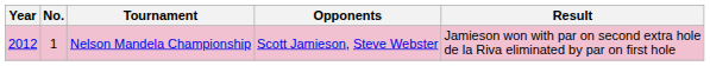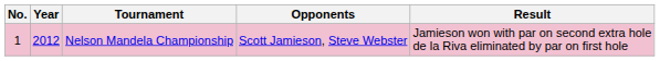columns swapped: No. <-> Year
